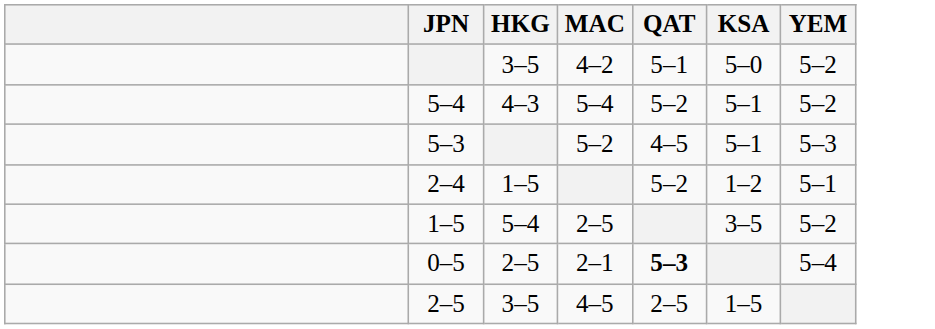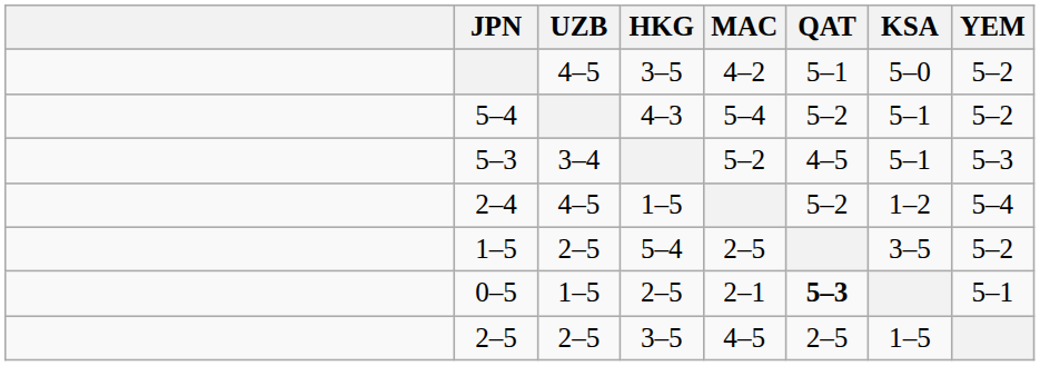+ column: UZB | 4–5 | 3–4 | 4–5 | 2–5 | 1–5 | 2–5
2–4 | YEM: 5–1 -> 5–4
0–5 | YEM: 5–4 -> 5–1
